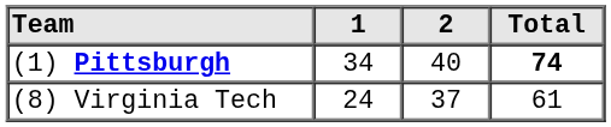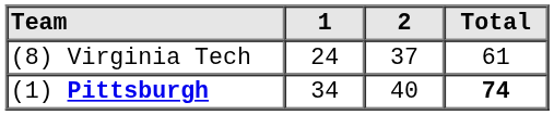rows swapped: (8) Virginia Tech <-> (1) Pittsburgh
